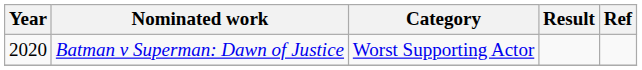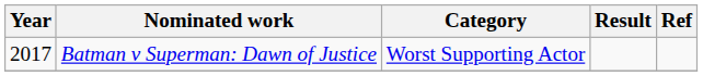Batman v Superman: Dawn of Justice | Year: 2020 -> 2017
